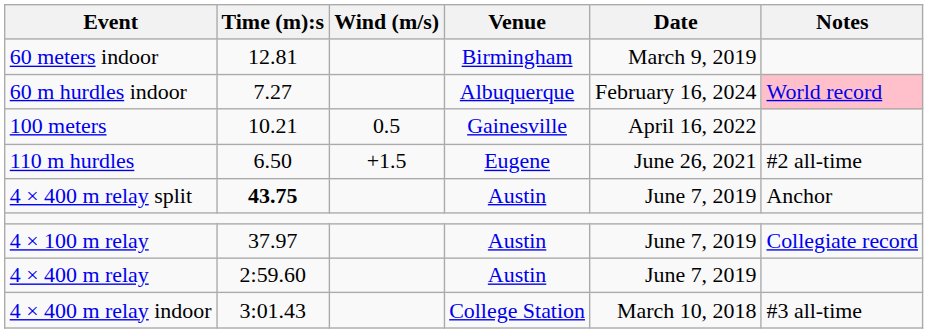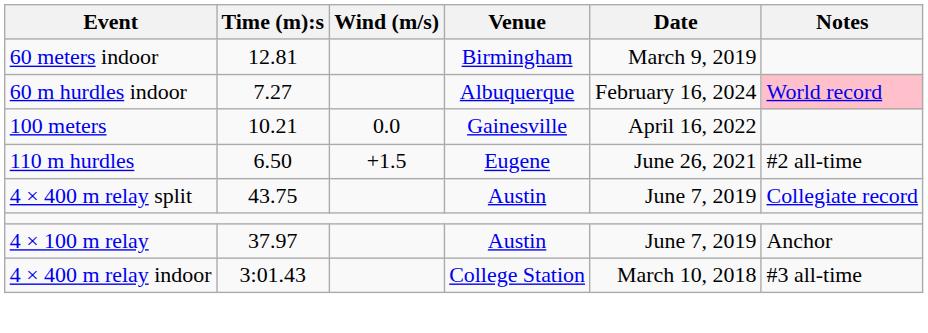100 meters | Wind (m/s): 0.5 -> 0.0
4 × 400 m relay split | Time (m):s: bold -> normal
4 × 400 m relay split | Notes: Anchor -> Collegiate record
4 × 100 m relay | Notes: Collegiate record -> Anchor
- row: 4 × 400 m relay | 2:59.60 | Austin | June 7, 2019
